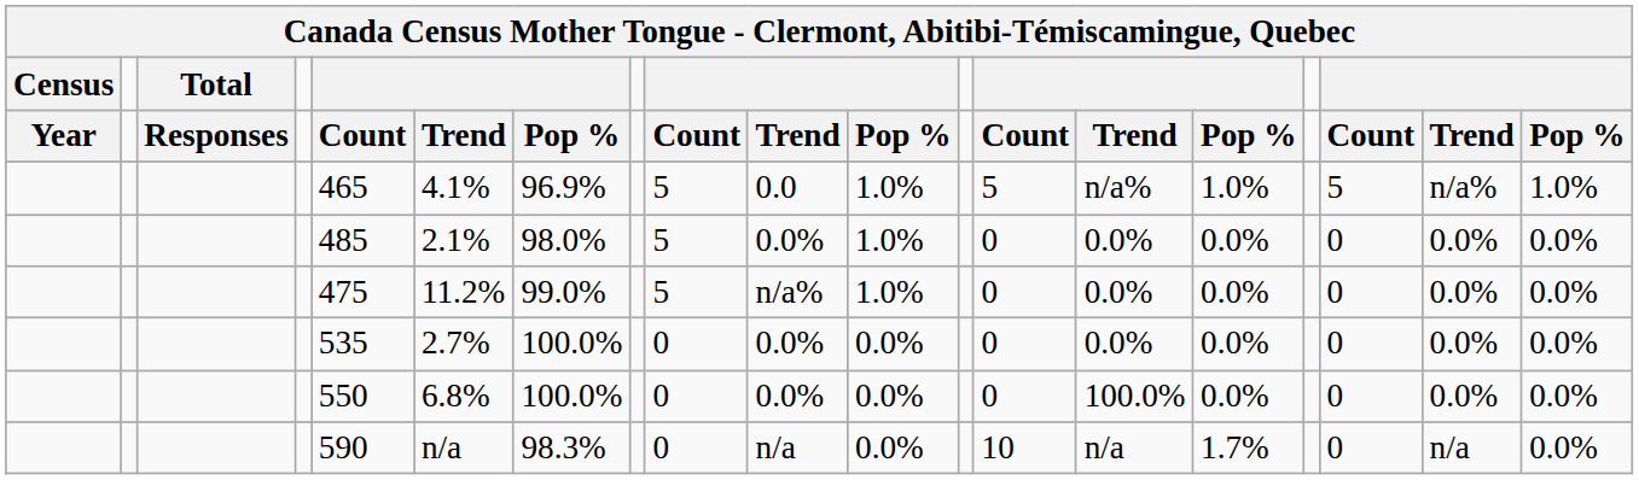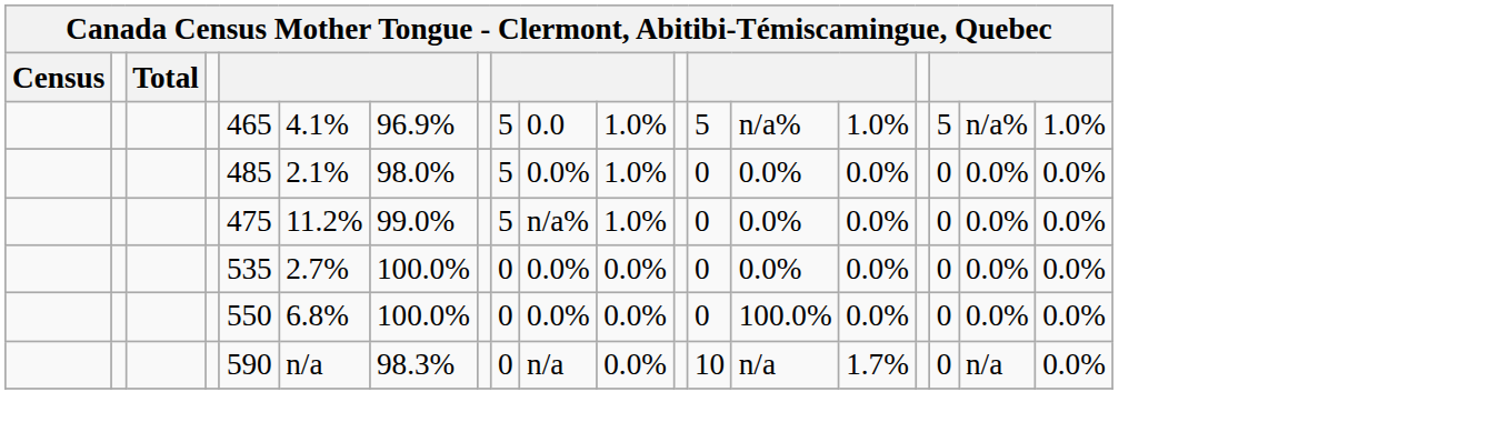- row: Year | Responses | Count | Trend | Pop % | Count | Trend | Pop % | Count | Trend | Pop % | Count | Trend | Pop %
